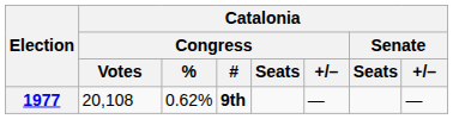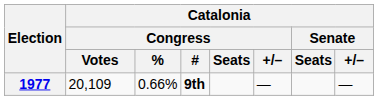1977 | Catalonia / Congress / Votes: 20,108 -> 20,109
1977 | Catalonia / Congress / %: 0.62% -> 0.66%
